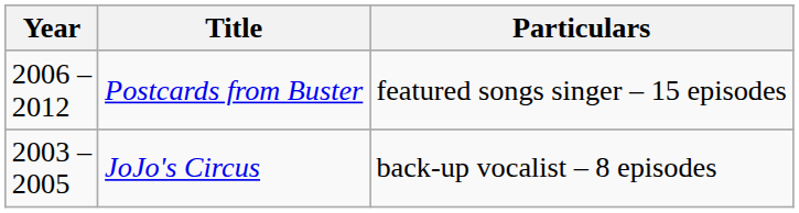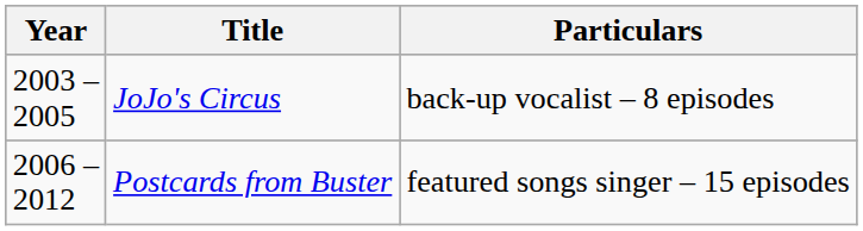rows swapped: JoJo's Circus <-> Postcards from Buster
